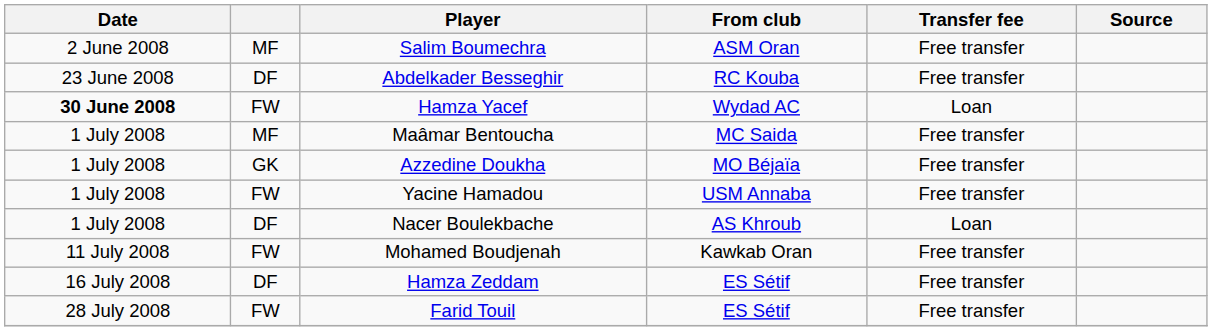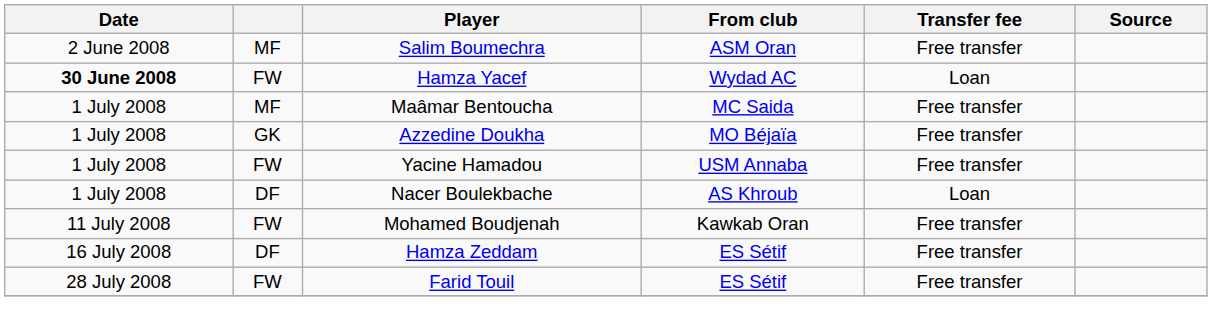- row: 23 June 2008 | DF | Abdelkader Besseghir | RC Kouba | Free transfer
